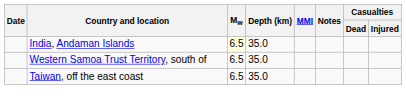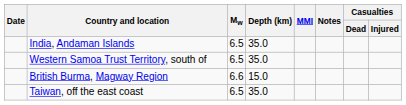India, Andaman Islands | Mw: lightyellow background -> no background
+ row: British Burma, Magway Region | 6.6 | 15.0
